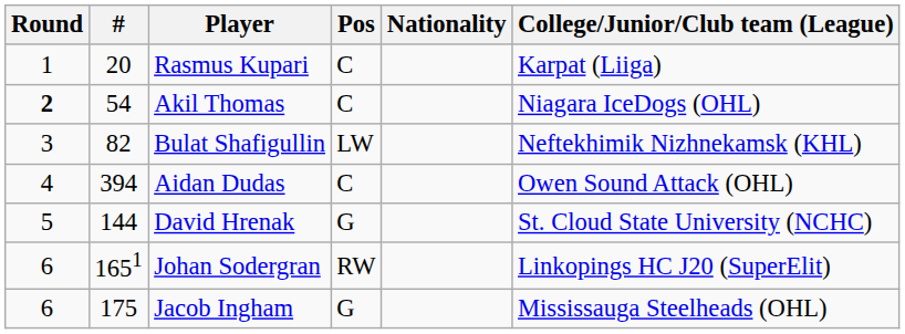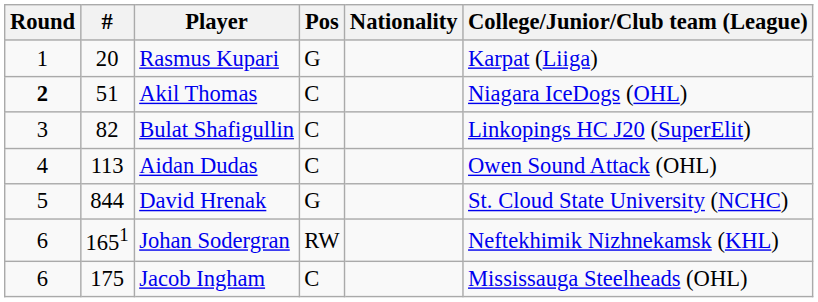Rasmus Kupari | Pos: C -> G
Akil Thomas | #: 54 -> 51
Bulat Shafigullin | Pos: LW -> C
Bulat Shafigullin | College/Junior/Club team (League): Neftekhimik Nizhnekamsk (KHL) -> Linkopings HC J20 (SuperElit)
Aidan Dudas | #: 394 -> 113
David Hrenak | #: 144 -> 844
Johan Sodergran | College/Junior/Club team (League): Linkopings HC J20 (SuperElit) -> Neftekhimik Nizhnekamsk (KHL)
Jacob Ingham | Pos: G -> C
